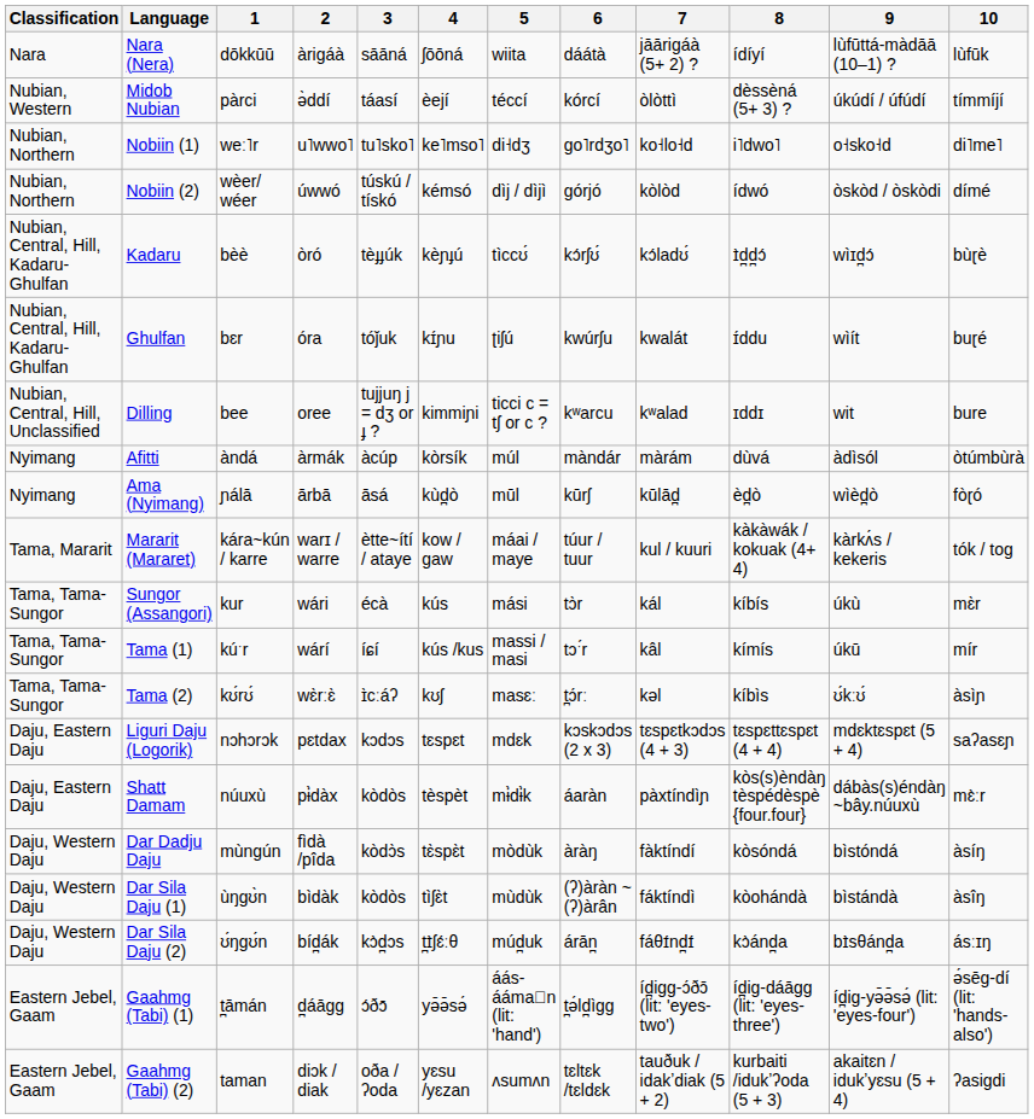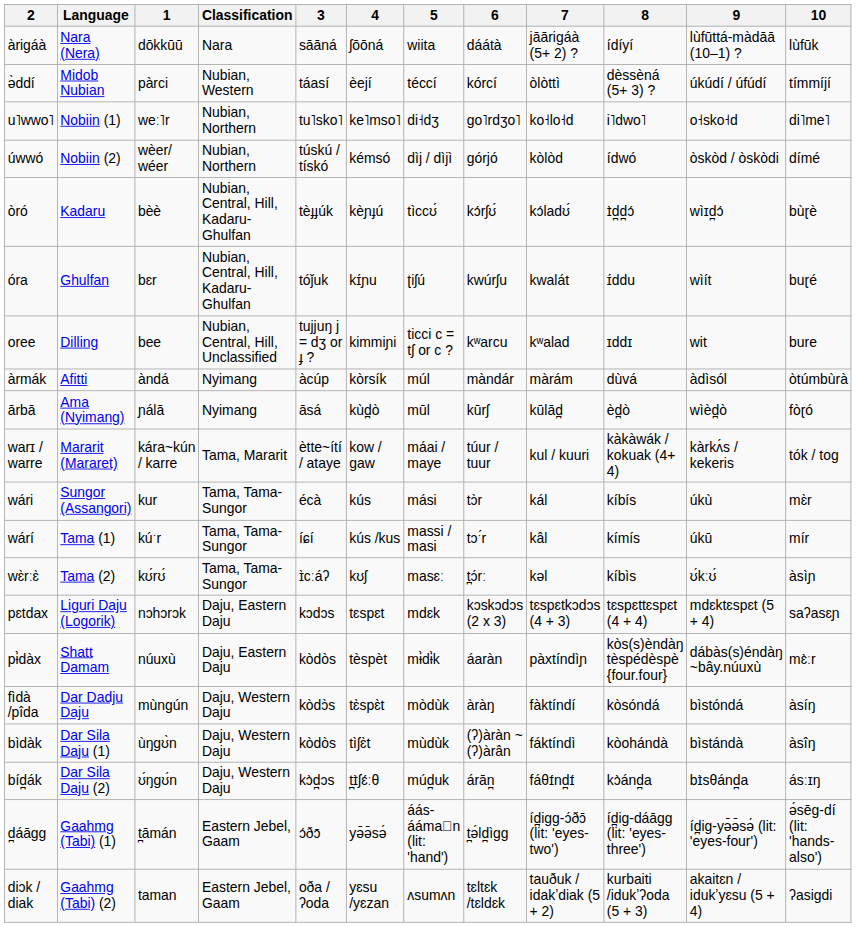columns swapped: Classification <-> 2
